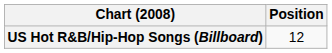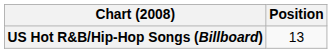US Hot R&B/Hip-Hop Songs (Billboard) | Position: 12 -> 13
